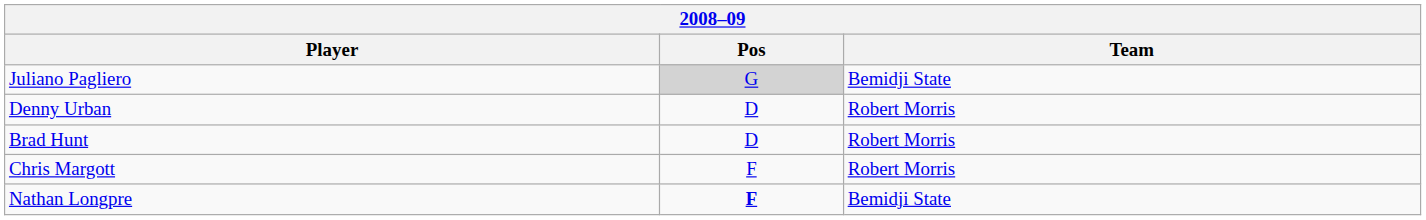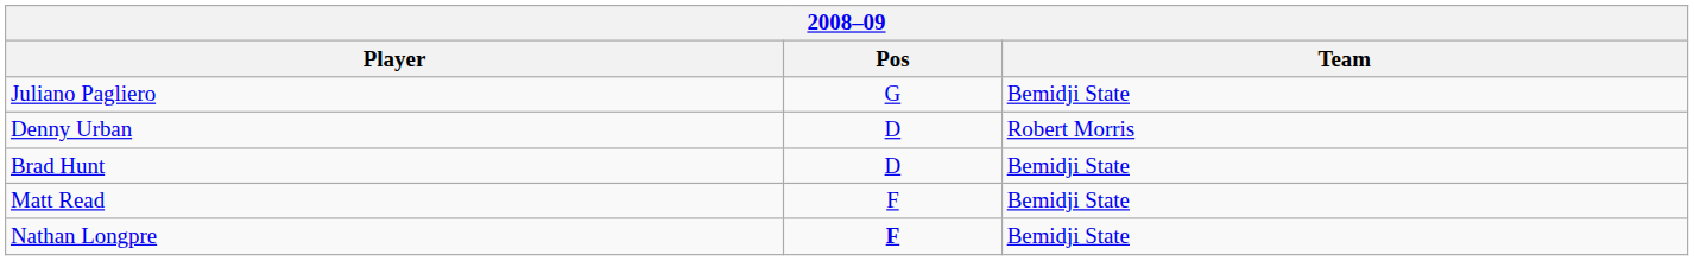Juliano Pagliero | Pos: lightgrey background -> no background
Brad Hunt | Team: Robert Morris -> Bemidji State
+ row: Matt Read | F | Bemidji State
- row: Chris Margott | F | Robert Morris
